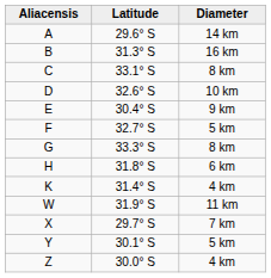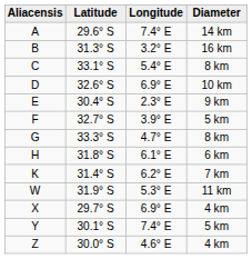+ column: Longitude | 7.4° E | 3.2° E | 5.4° E | 6.9° E | 2.3° E | 3.9° E | 4.7° E | 6.1° E | 6.2° E | 5.3° E | 6.9° E | 7.4° E | 4.6° E
K | Diameter: 4 km -> 7 km
X | Diameter: 7 km -> 4 km
